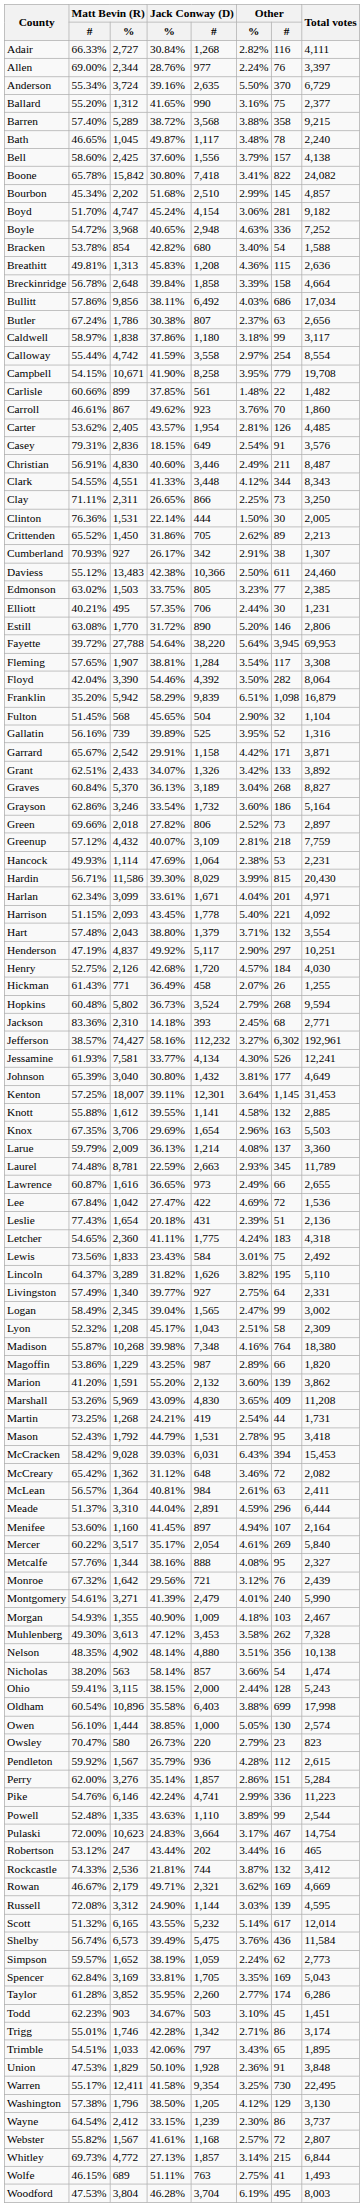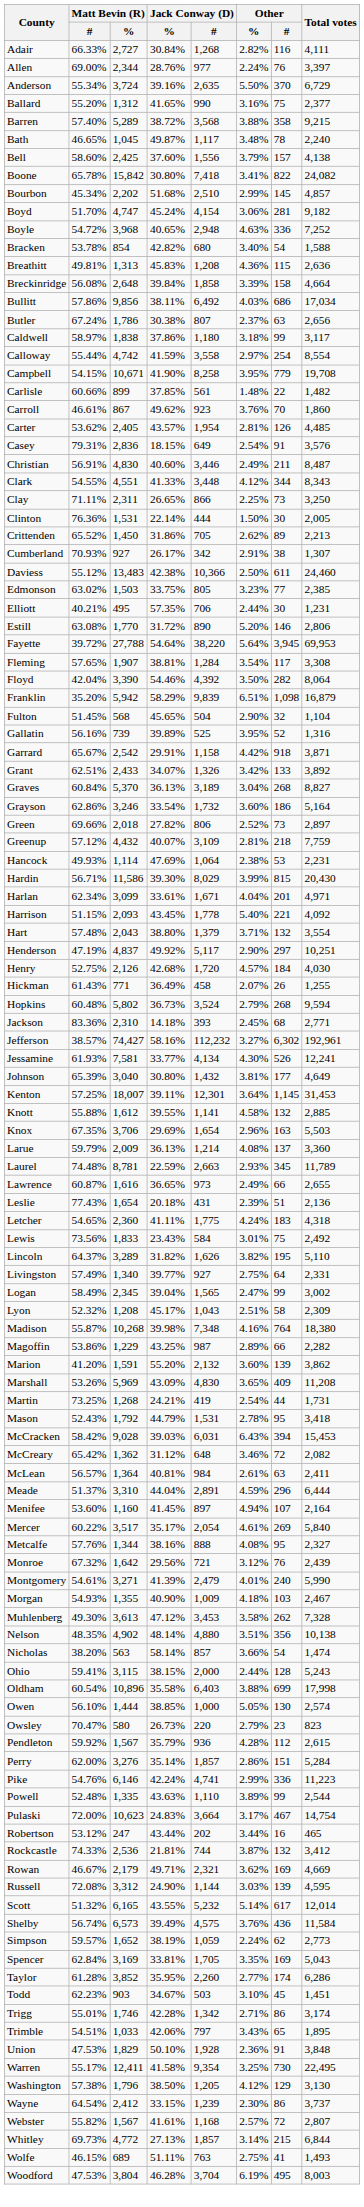Breckinridge | Matt Bevin (R) / #: 56.78% -> 56.08%
Garrard | Other / #: 171 -> 918
- row: Lee | 67.84% | 1,042 | 27.47% | 422 | 4.69% | 72 | 1,536
Magoffin | Total votes: 1,820 -> 2,282
Shelby | Jack Conway (D) / #: 5,475 -> 4,575
